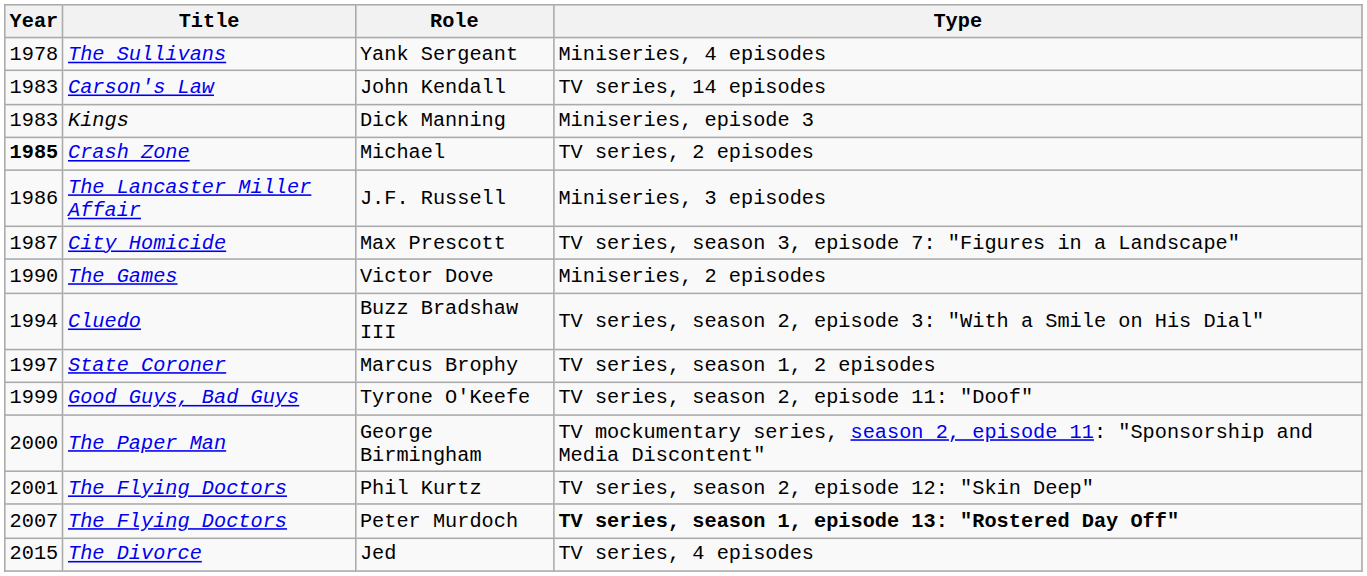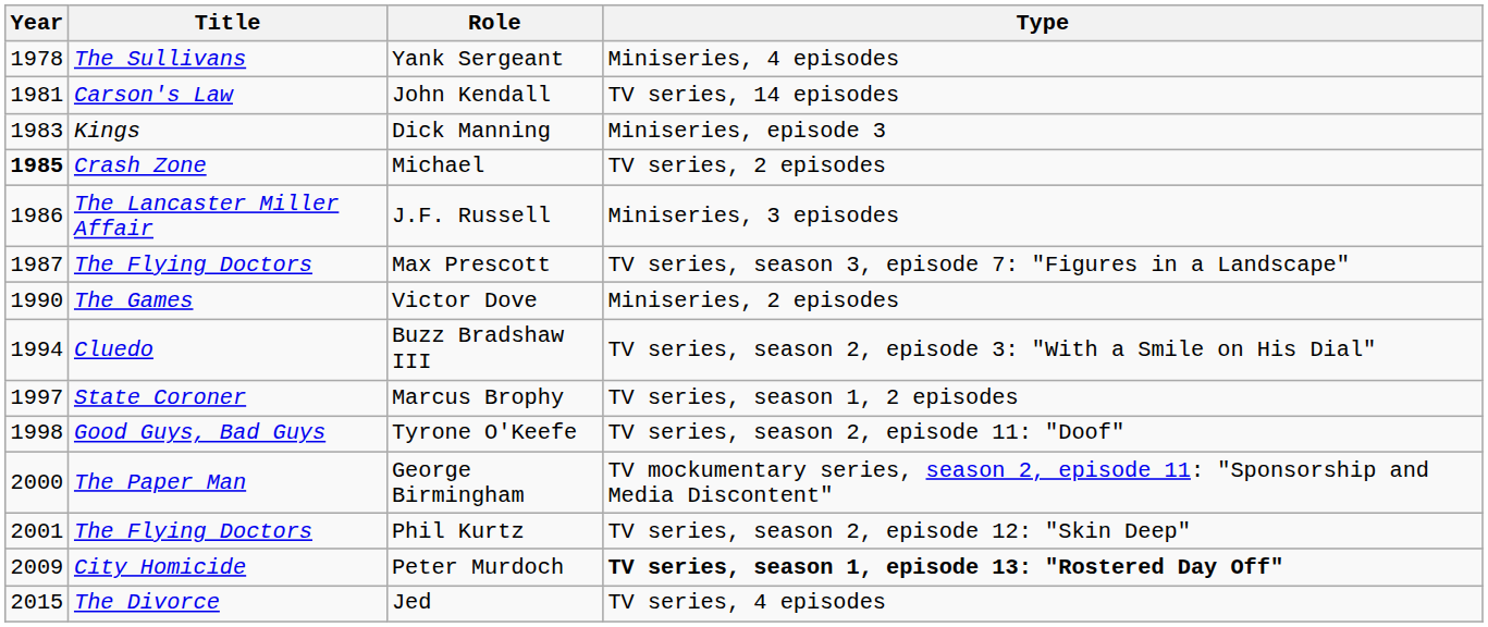John Kendall | Year: 1983 -> 1981
Max Prescott | Title: City Homicide -> The Flying Doctors
Tyrone O'Keefe | Year: 1999 -> 1998
Peter Murdoch | Year: 2007 -> 2009
Peter Murdoch | Title: The Flying Doctors -> City Homicide
